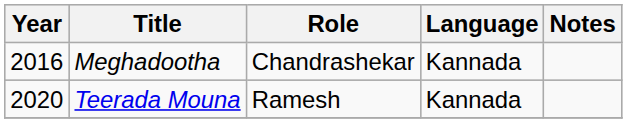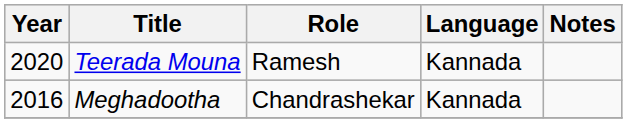rows swapped: Meghadootha <-> Teerada Mouna
